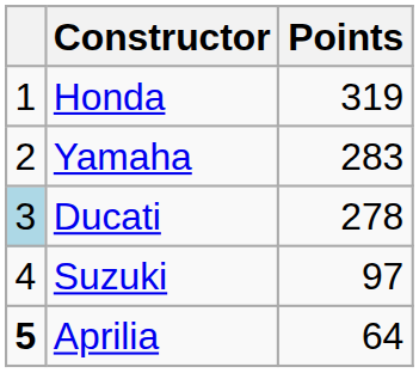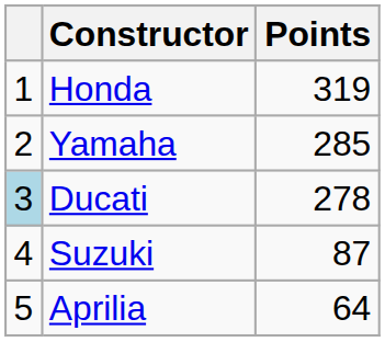Yamaha | Points: 283 -> 285
Suzuki | Points: 97 -> 87
Aprilia | column 1: bold -> normal
